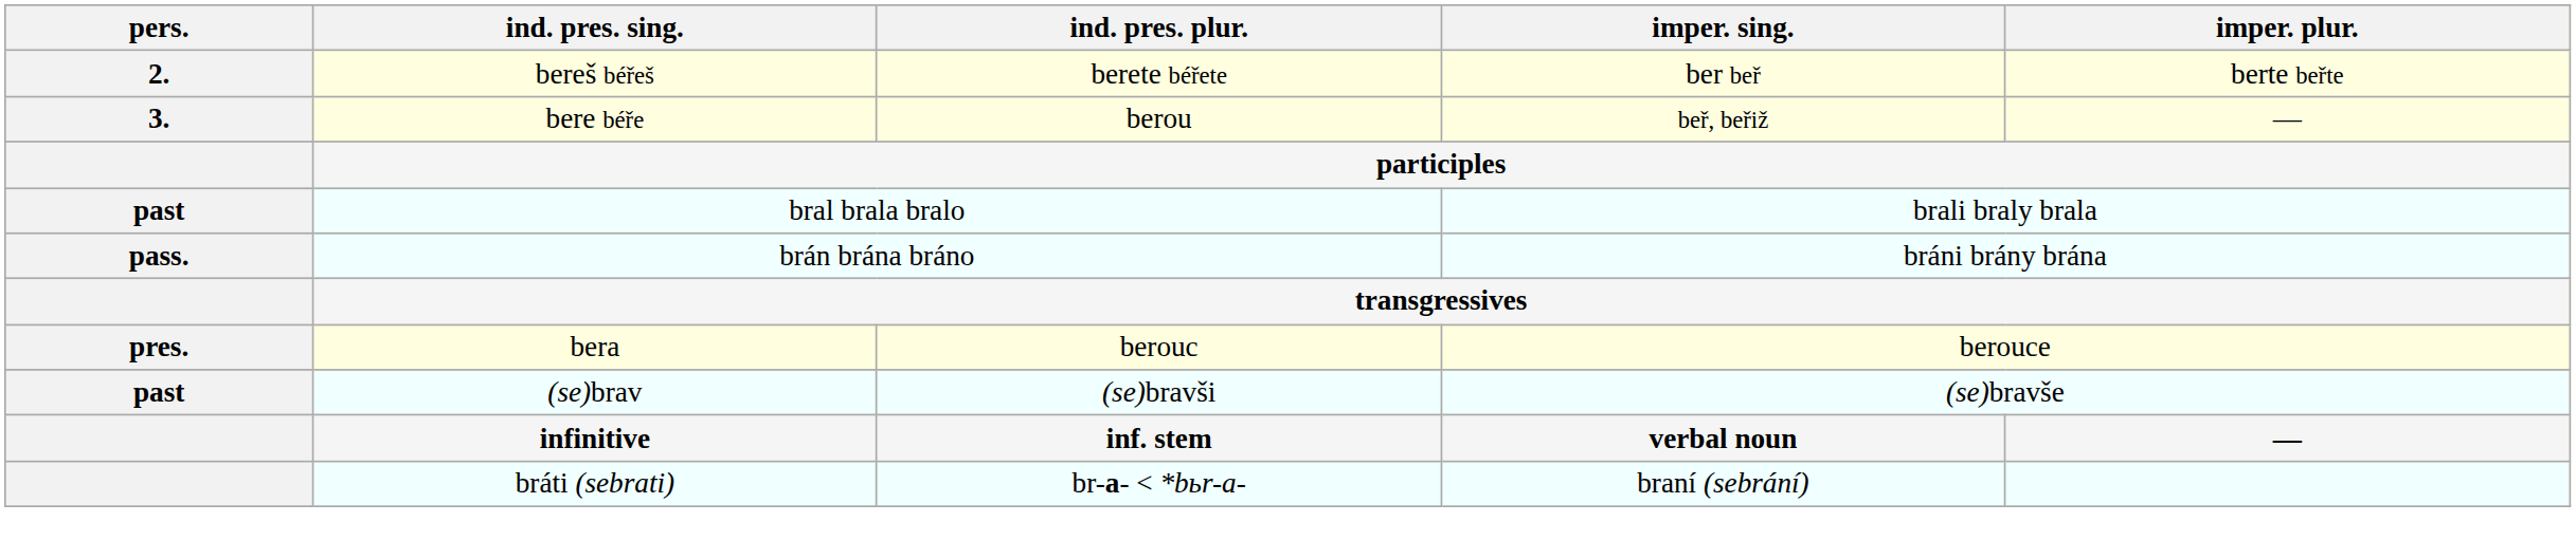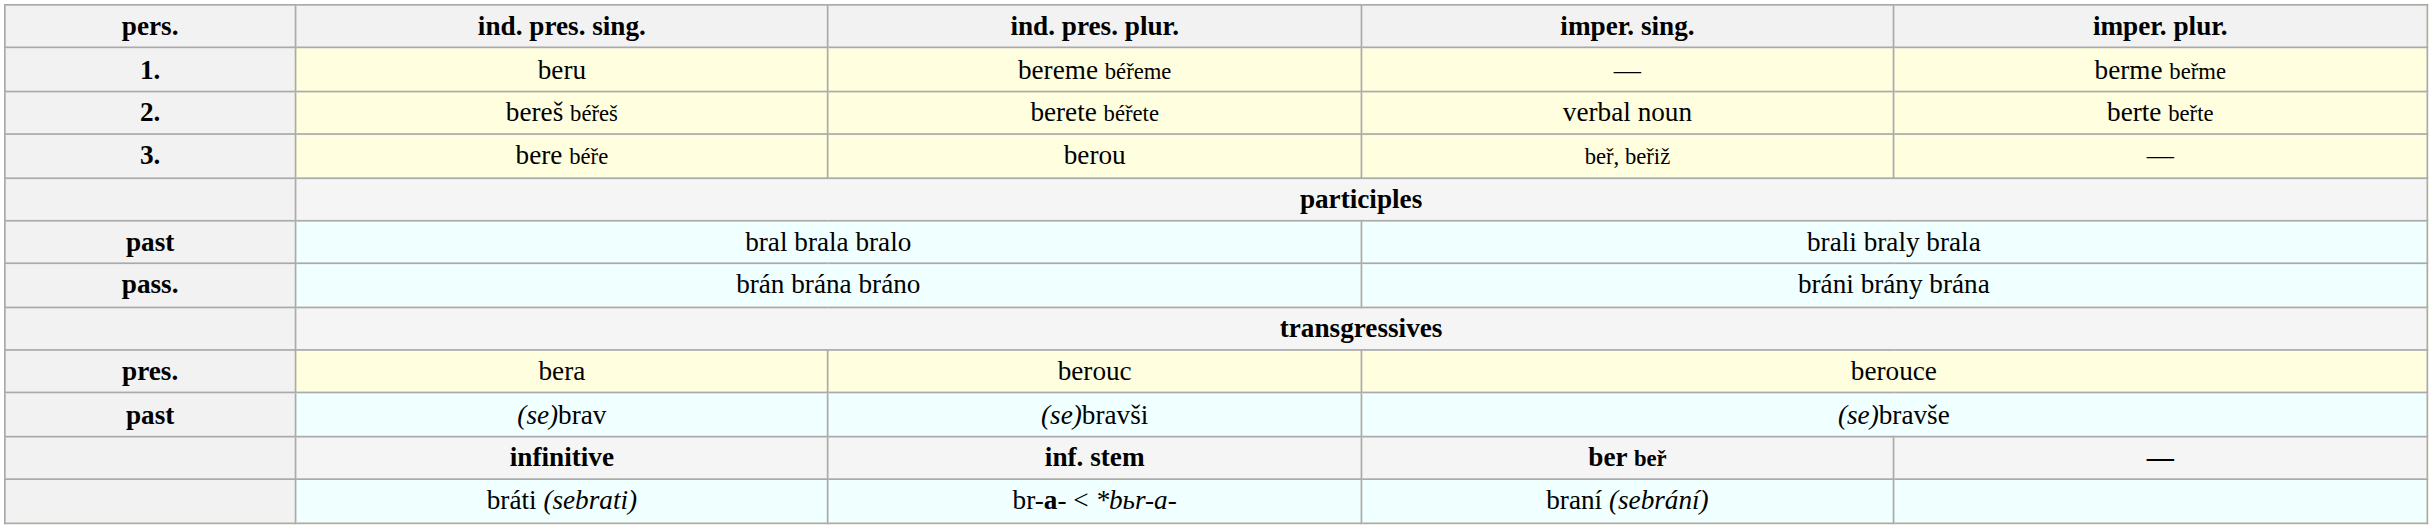+ row: 1. | beru | bereme béřeme | — | berme beřme
bereš béřeš | imper. sing.: ber beř -> verbal noun
infinitive | imper. sing.: verbal noun -> ber beř
